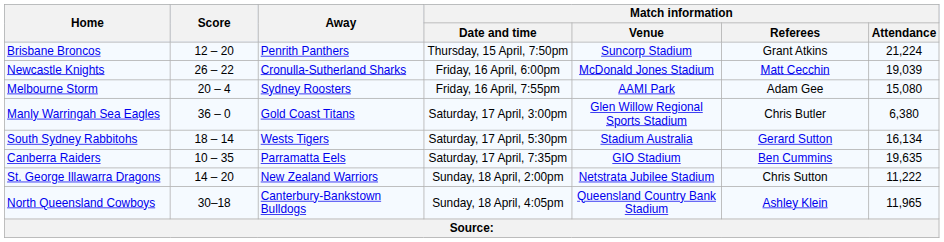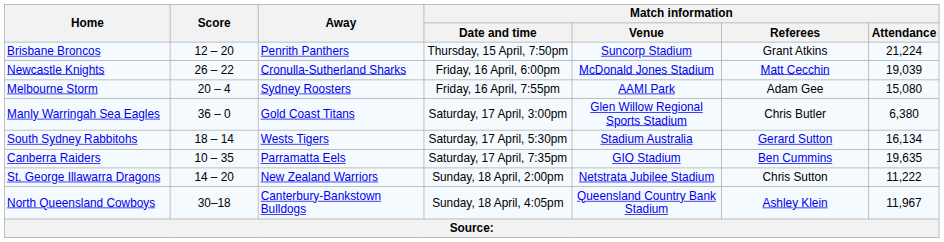North Queensland Cowboys | Match information / Attendance: 11,965 -> 11,967
